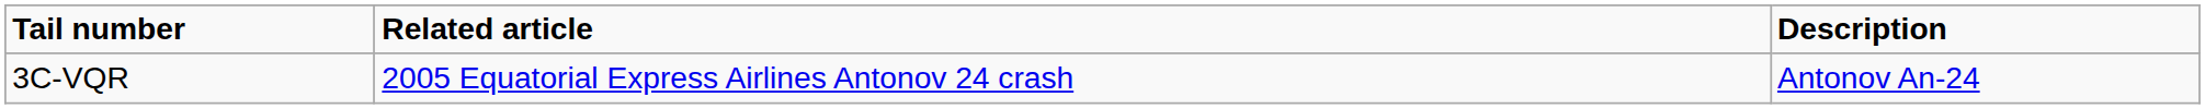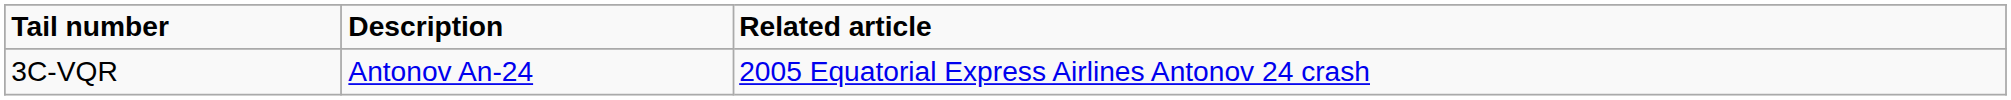columns swapped: Description <-> Related article
